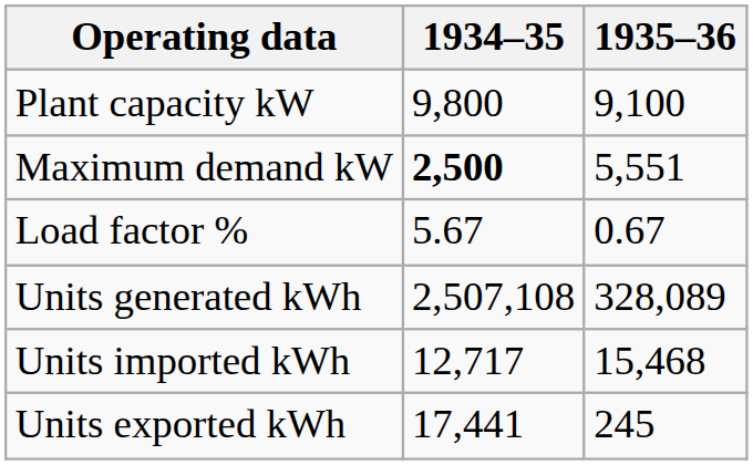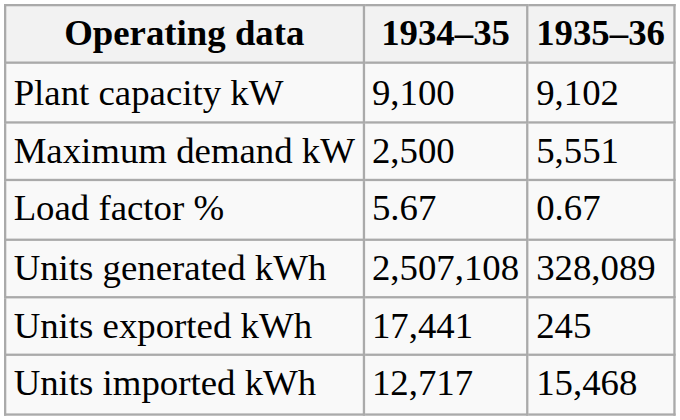Plant capacity kW | 1934–35: 9,800 -> 9,100
Plant capacity kW | 1935–36: 9,100 -> 9,102
Maximum demand kW | 1934–35: bold -> normal
rows swapped: Units imported kWh <-> Units exported kWh
